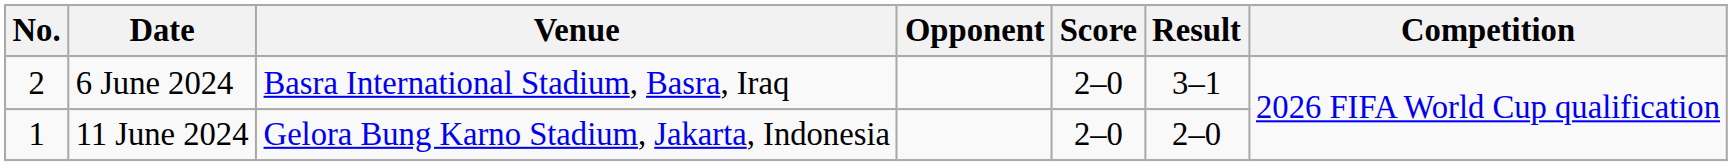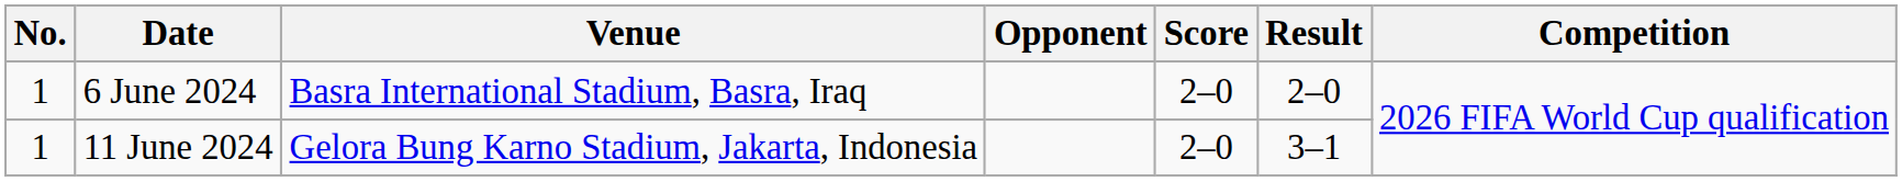6 June 2024 | No.: 2 -> 1
6 June 2024 | Result: 3–1 -> 2–0
11 June 2024 | Result: 2–0 -> 3–1
